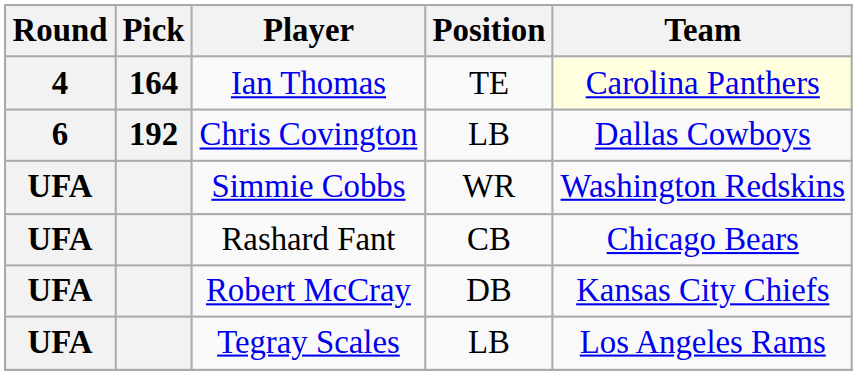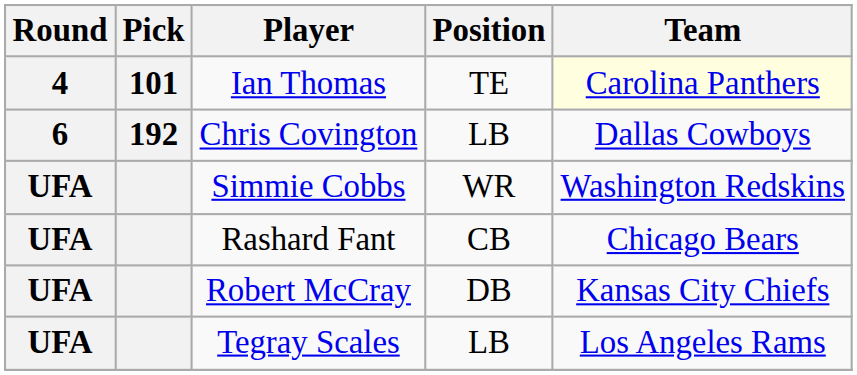Ian Thomas | Pick: 164 -> 101
